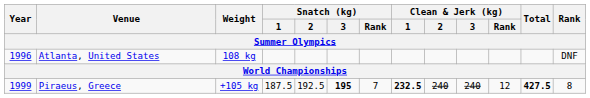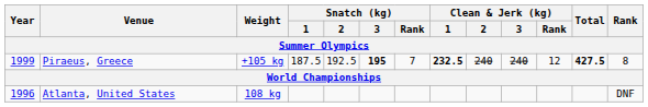rows swapped: Atlanta, United States <-> Piraeus, Greece
